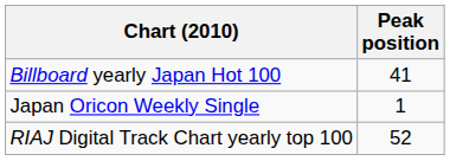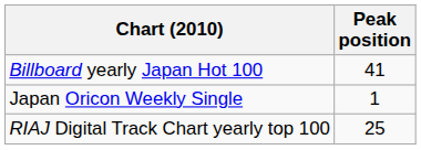RIAJ Digital Track Chart yearly top 100 | Peak position: 52 -> 25
